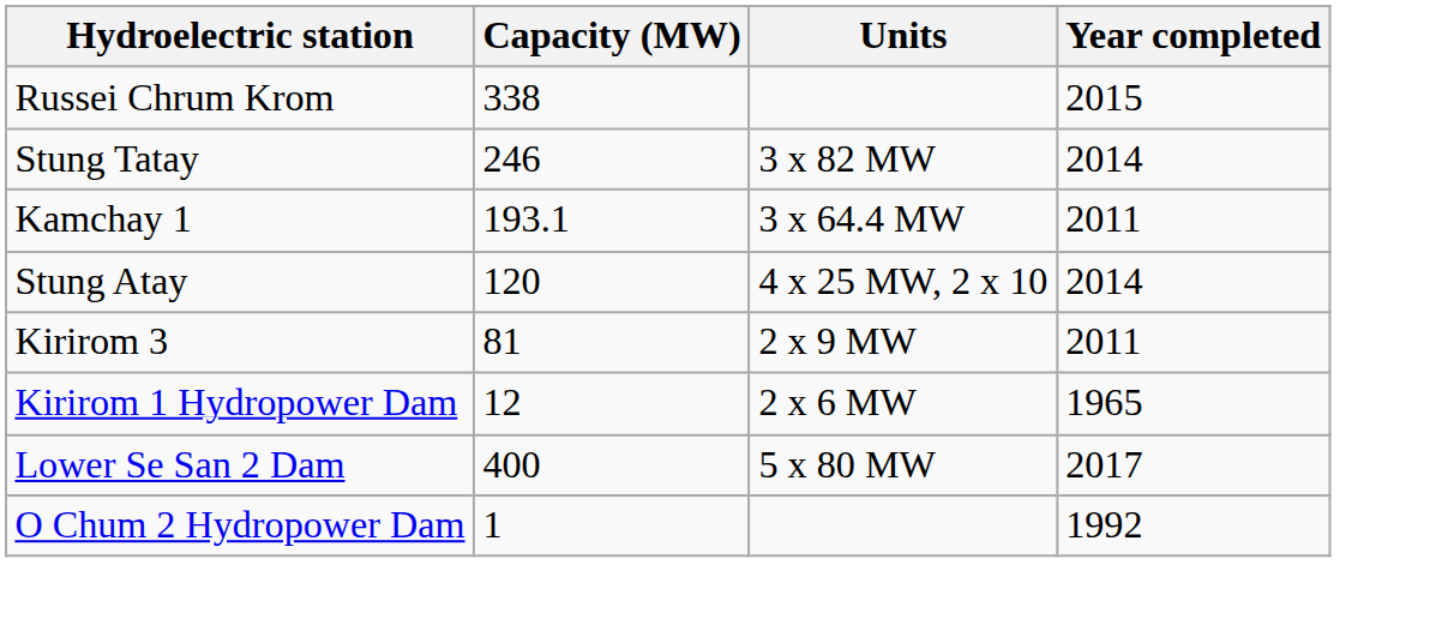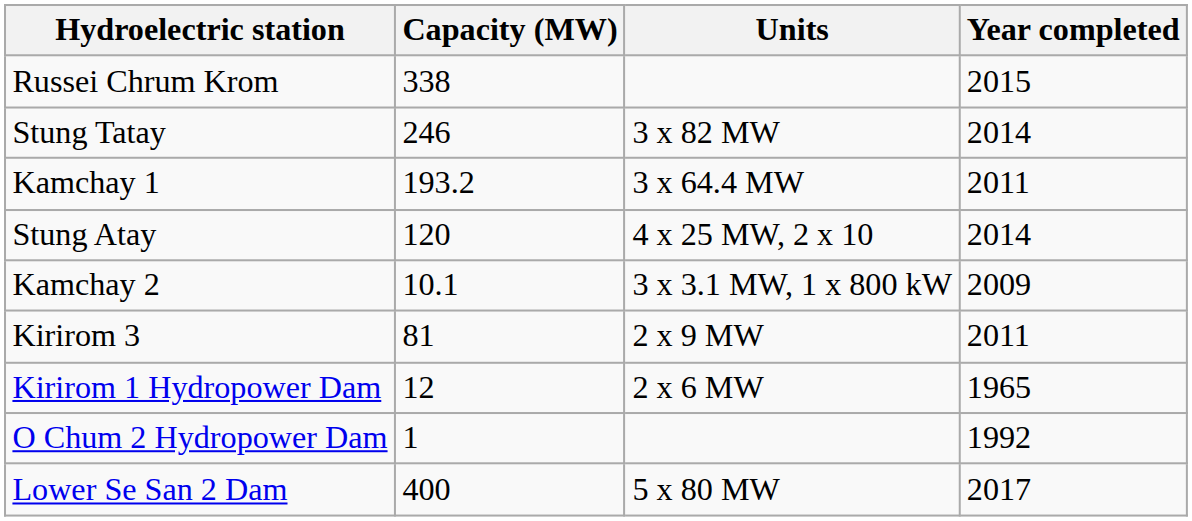Kamchay 1 | Capacity (MW): 193.1 -> 193.2
+ row: Kamchay 2 | 10.1 | 3 x 3.1 MW, 1 x 800 kW | 2009
rows swapped: O Chum 2 Hydropower Dam <-> Lower Se San 2 Dam
